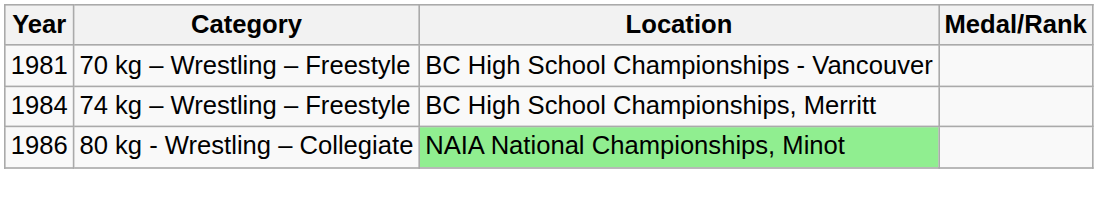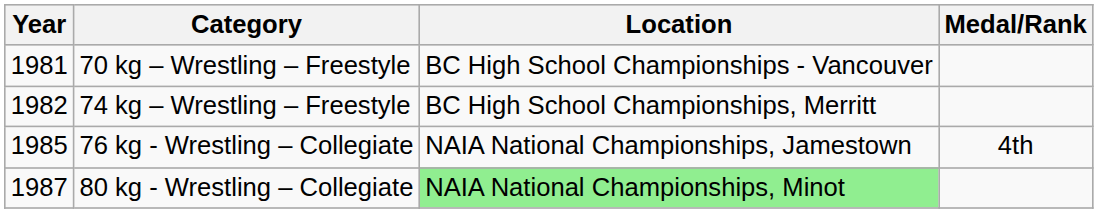74 kg – Wrestling – Freestyle | Year: 1984 -> 1982
+ row: 1985 | 76 kg - Wrestling – Collegiate | NAIA National Championships, Jamestown | 4th
80 kg - Wrestling – Collegiate | Year: 1986 -> 1987
